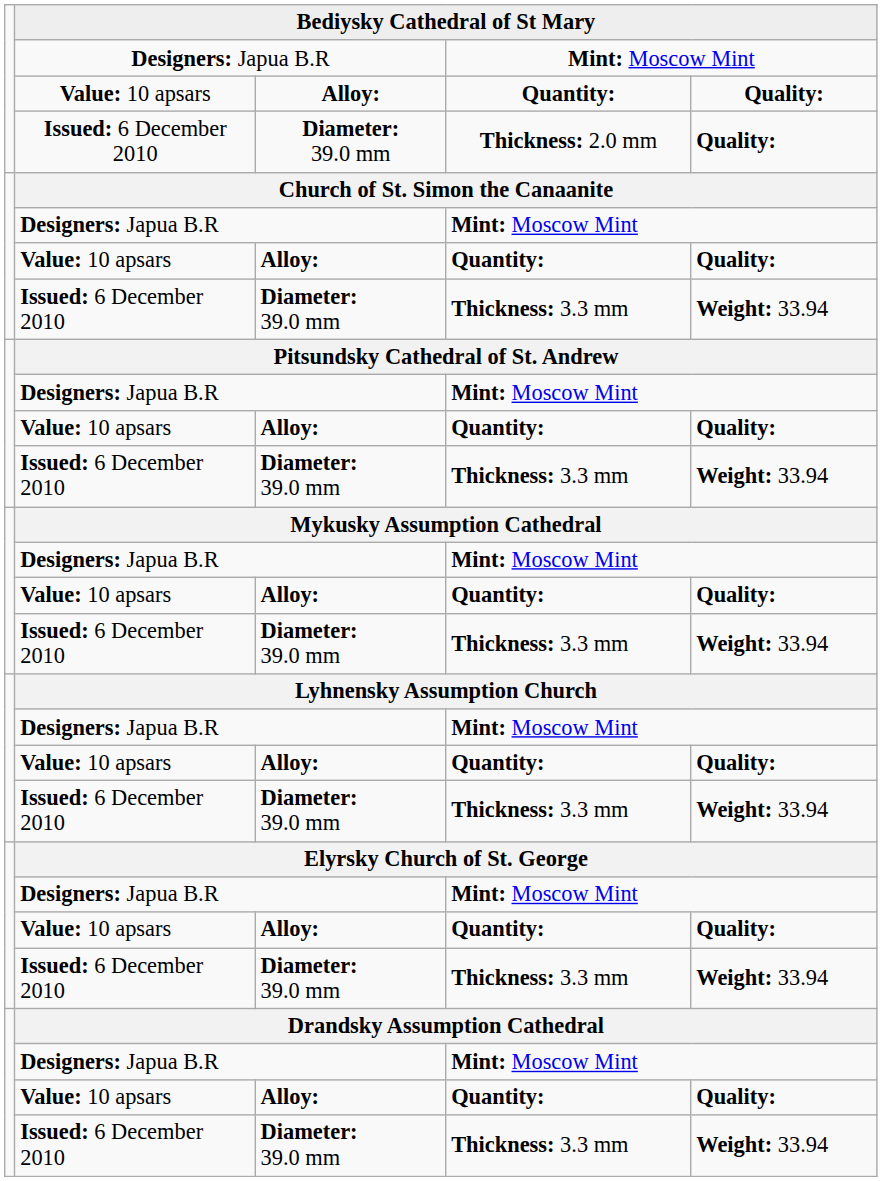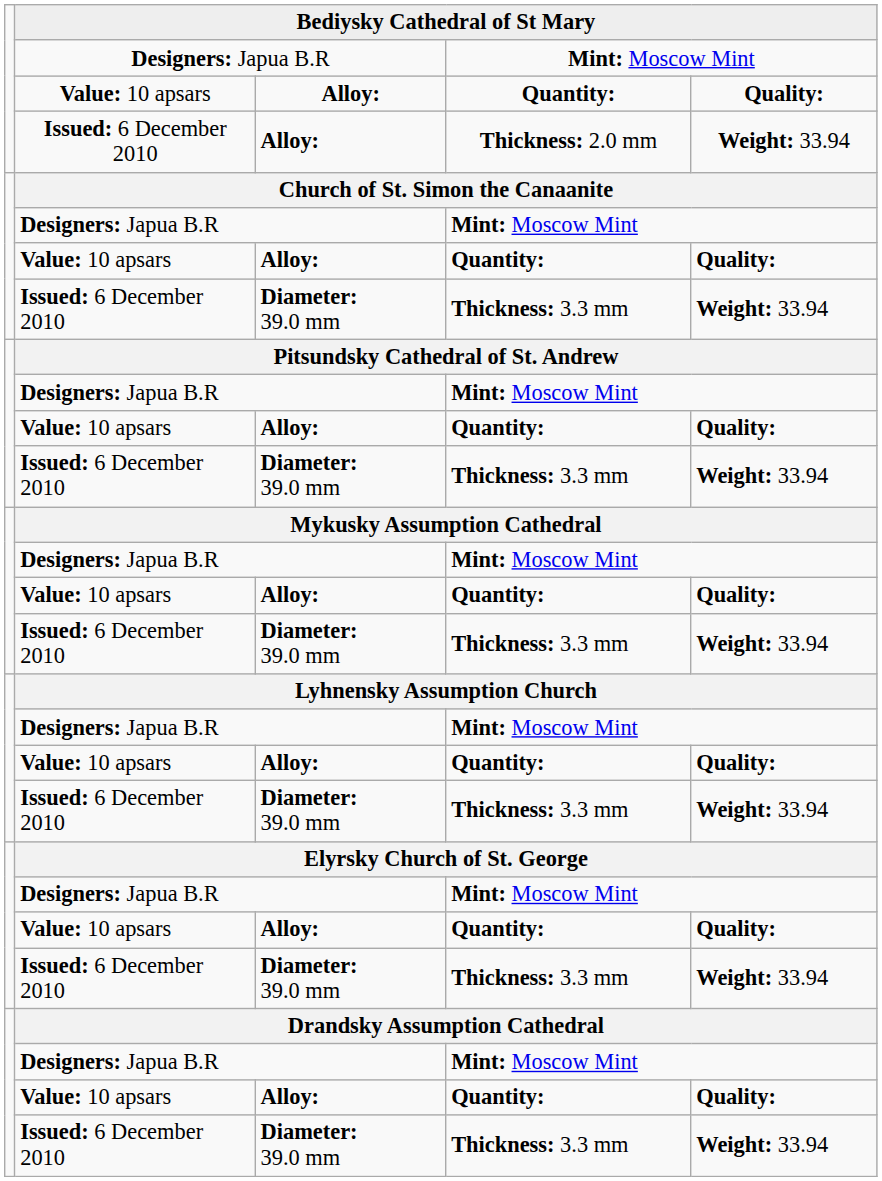Thickness: 2.0 mm | column 3: Diameter: 39.0 mm -> Alloy:
Thickness: 2.0 mm | column 5: Quality: -> Weight: 33.94
